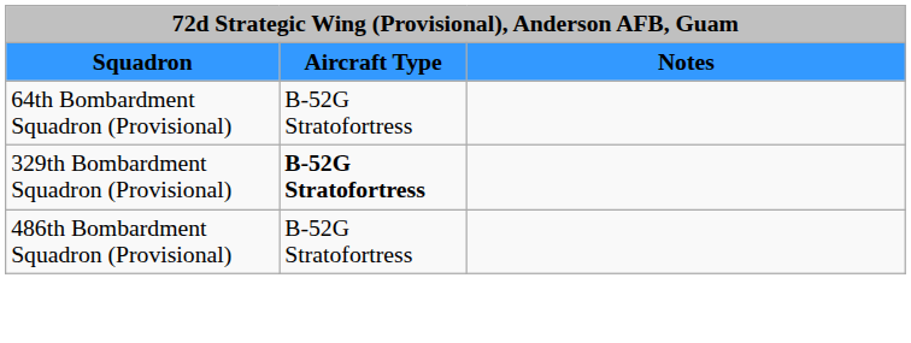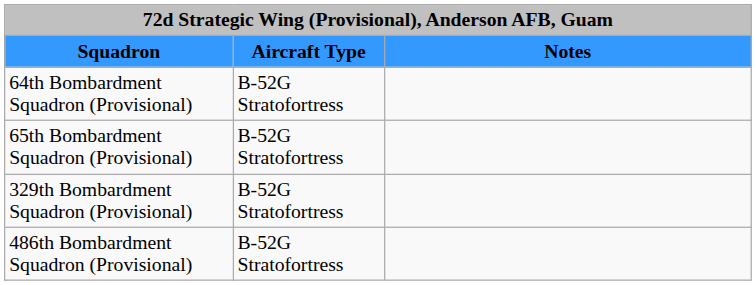+ row: 65th Bombardment Squadron (Provisional) | B-52G Stratofortress
329th Bombardment Squadron (Provisional) | column 2: bold -> normal
